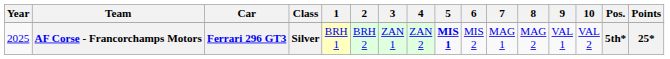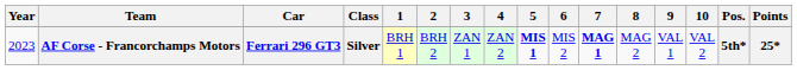AF Corse - Francorchamps Motors | Year: 2025 -> 2023
AF Corse - Francorchamps Motors | 7: normal -> bold
